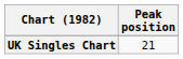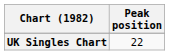UK Singles Chart | Peak position: 21 -> 22
